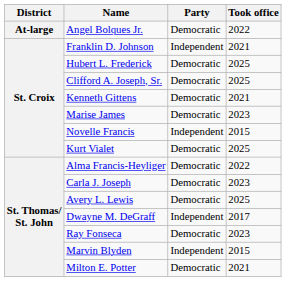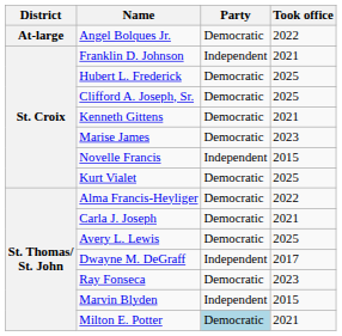Carla J. Joseph | Took office: 2023 -> 2021
Milton E. Potter | Party: no background -> lightblue background
